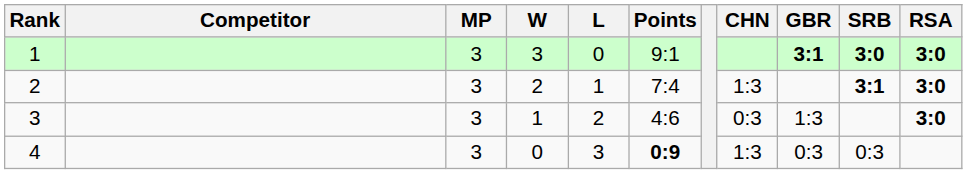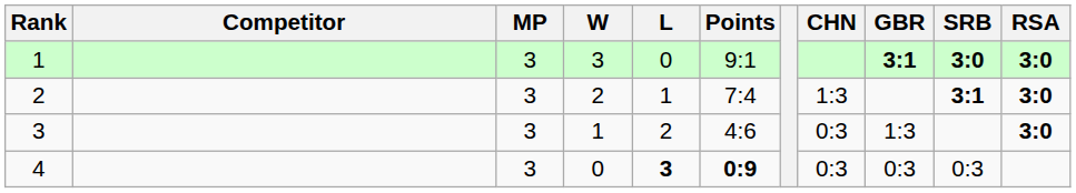4 | L: normal -> bold
4 | CHN: 1:3 -> 0:3
